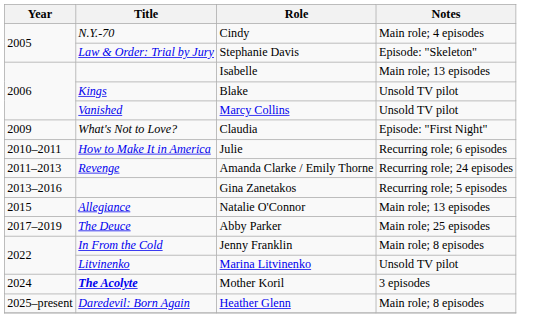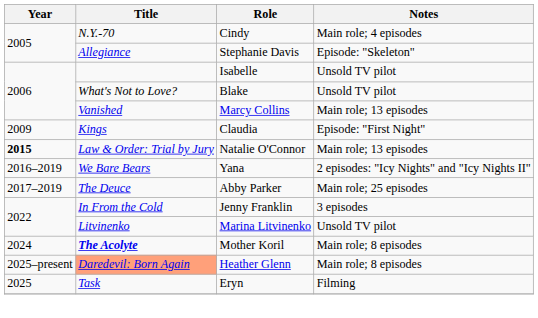Stephanie Davis | Title: Law & Order: Trial by Jury -> Allegiance
Isabelle | Notes: Main role; 13 episodes -> Unsold TV pilot
Blake | Title: Kings -> What's Not to Love?
Marcy Collins | Notes: Unsold TV pilot -> Main role; 13 episodes
Claudia | Title: What's Not to Love? -> Kings
- row: 2010–2011 | How to Make It in America | Julie | Recurring role; 6 episodes
- row: 2011–2013 | Revenge | Amanda Clarke / Emily Thorne | Recurring role; 24 episodes
- row: 2013–2016 | Gina Zanetakos | Recurring role; 5 episodes
Natalie O'Connor | Year: normal -> bold
Natalie O'Connor | Title: Allegiance -> Law & Order: Trial by Jury
+ row: 2016–2019 | We Bare Bears | Yana | 2 episodes: "Icy Nights" and "Icy Nights II"
Jenny Franklin | Notes: Main role; 8 episodes -> 3 episodes
Mother Koril | Notes: 3 episodes -> Main role; 8 episodes
Heather Glenn | Title: no background -> lightsalmon background
+ row: 2025 | Task | Eryn | Filming
